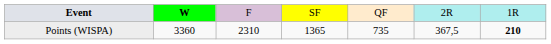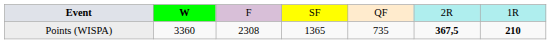Points (WISPA) | column 3: 2310 -> 2308
Points (WISPA) | column 6: normal -> bold
